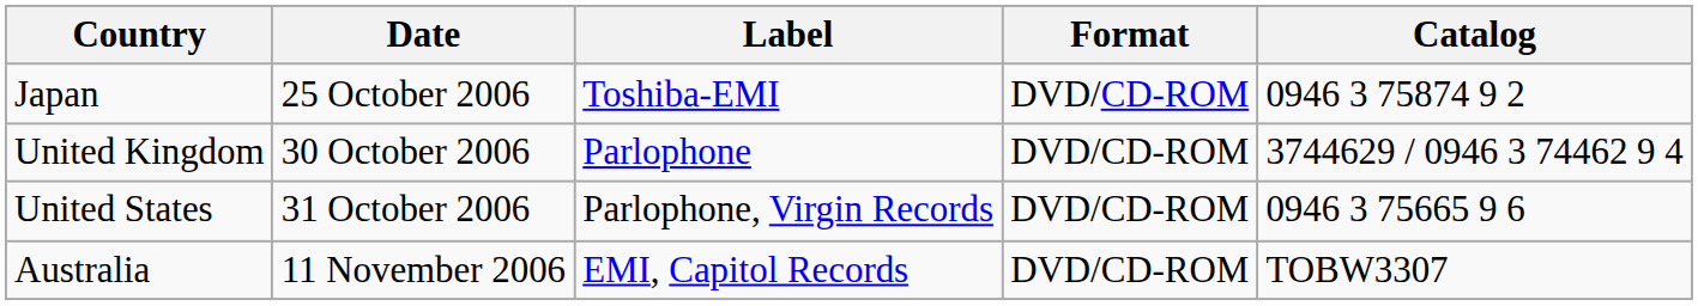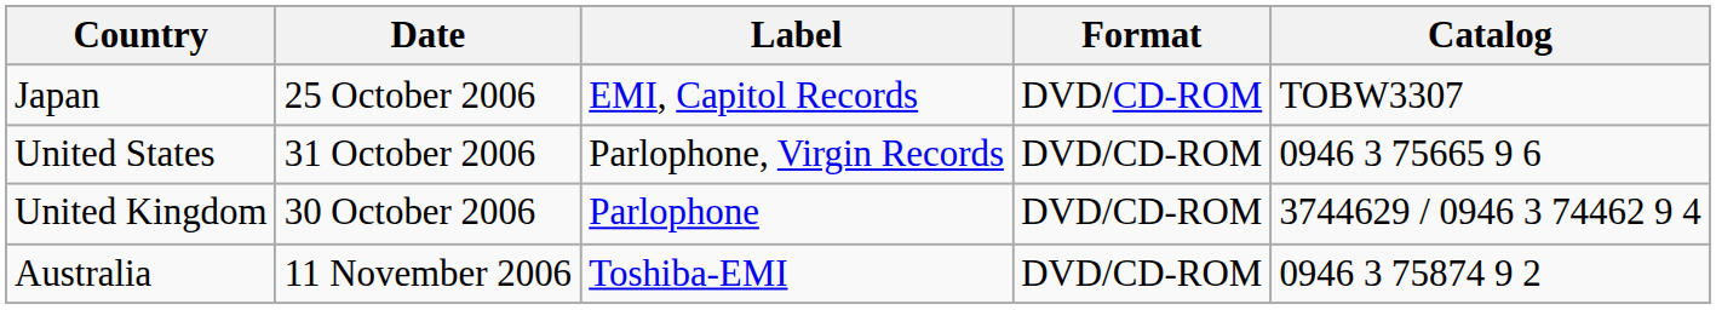Japan | Label: Toshiba-EMI -> EMI, Capitol Records
Japan | Catalog: 0946 3 75874 9 2 -> TOBW3307
rows swapped: United Kingdom <-> United States
Australia | Label: EMI, Capitol Records -> Toshiba-EMI
Australia | Catalog: TOBW3307 -> 0946 3 75874 9 2
